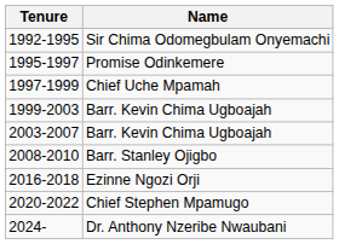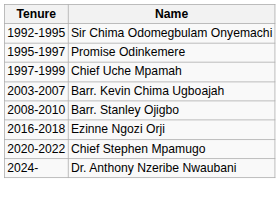- row: 1999-2003 | Barr. Kevin Chima Ugboajah
